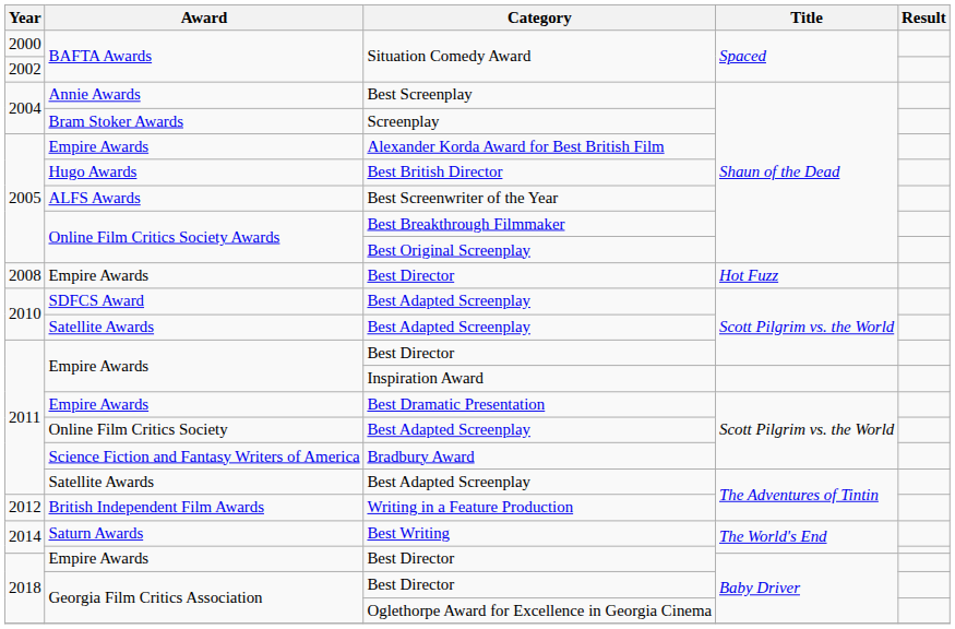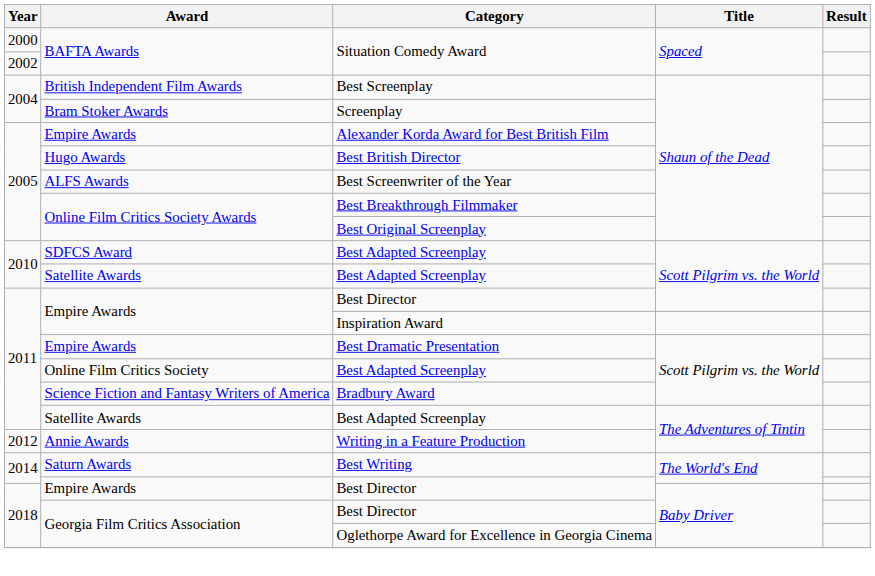Best Screenplay | Award: Annie Awards -> British Independent Film Awards
- row: 2008 | Empire Awards | Best Director | Hot Fuzz
Writing in a Feature Production | Award: British Independent Film Awards -> Annie Awards
